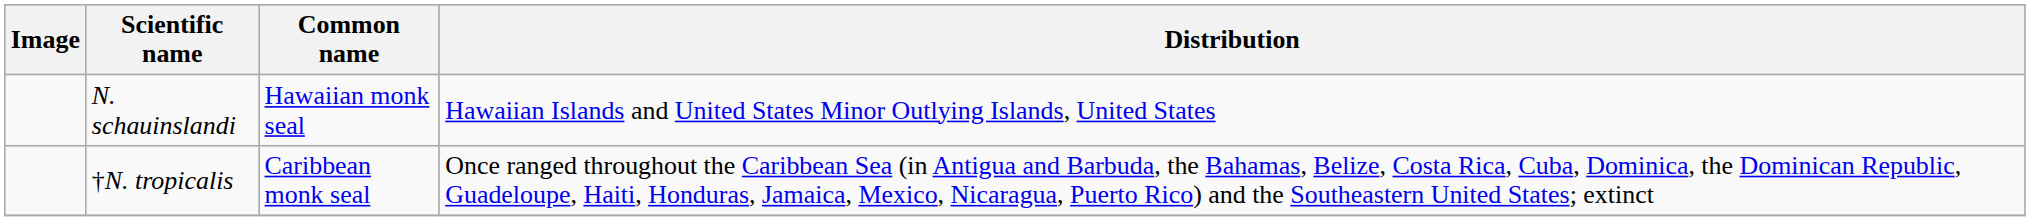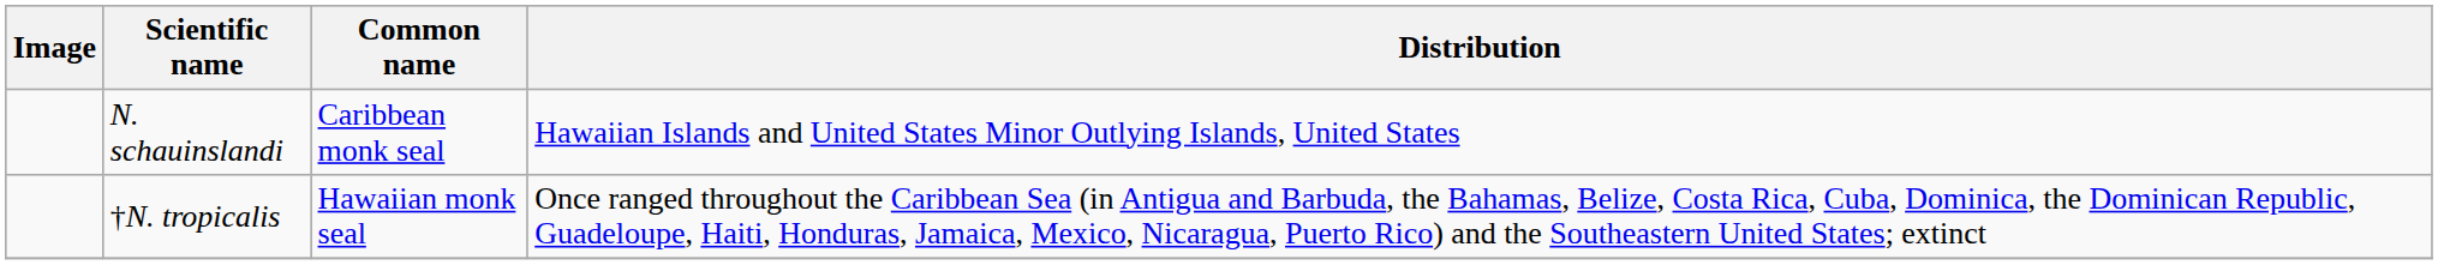N. schauinslandi | Common name: Hawaiian monk seal -> Caribbean monk seal
†N. tropicalis | Common name: Caribbean monk seal -> Hawaiian monk seal
